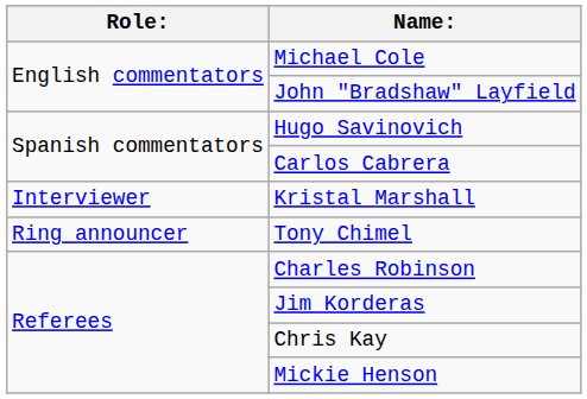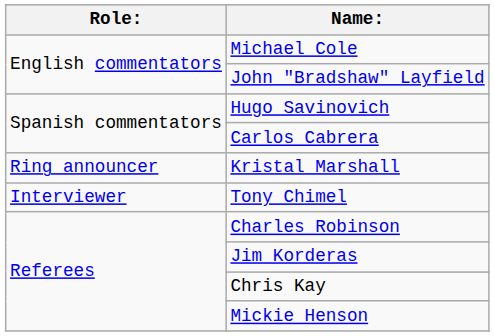Kristal Marshall | Role:: Interviewer -> Ring announcer
Tony Chimel | Role:: Ring announcer -> Interviewer
